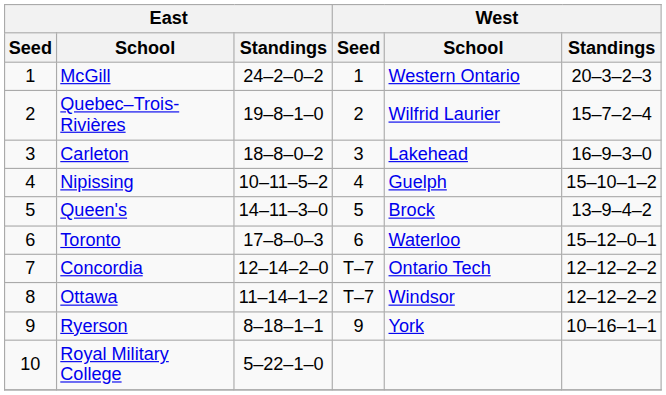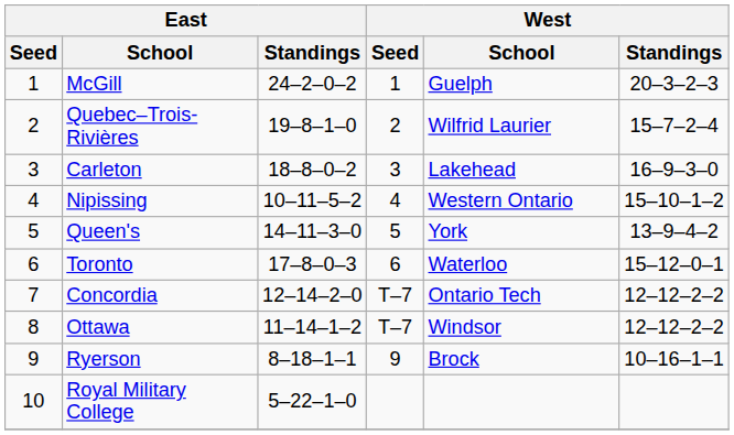McGill | West / School: Western Ontario -> Guelph
Nipissing | West / School: Guelph -> Western Ontario
Queen's | West / School: Brock -> York
Ryerson | West / School: York -> Brock
